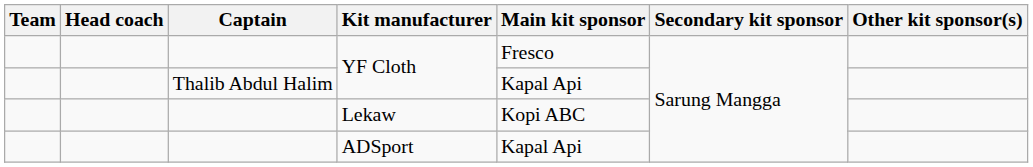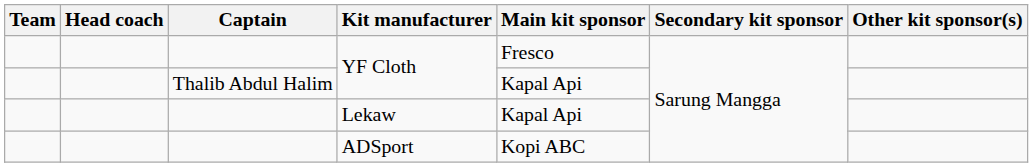Lekaw | Main kit sponsor: Kopi ABC -> Kapal Api
ADSport | Main kit sponsor: Kapal Api -> Kopi ABC
